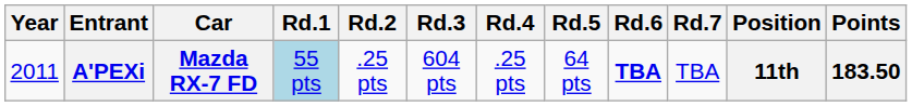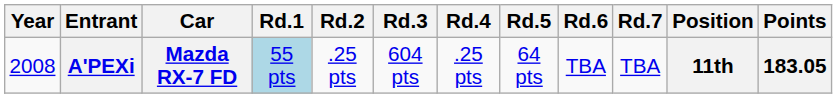A'PEXi | Year: 2011 -> 2008
A'PEXi | Rd.6: bold -> normal
A'PEXi | Points: 183.50 -> 183.05
